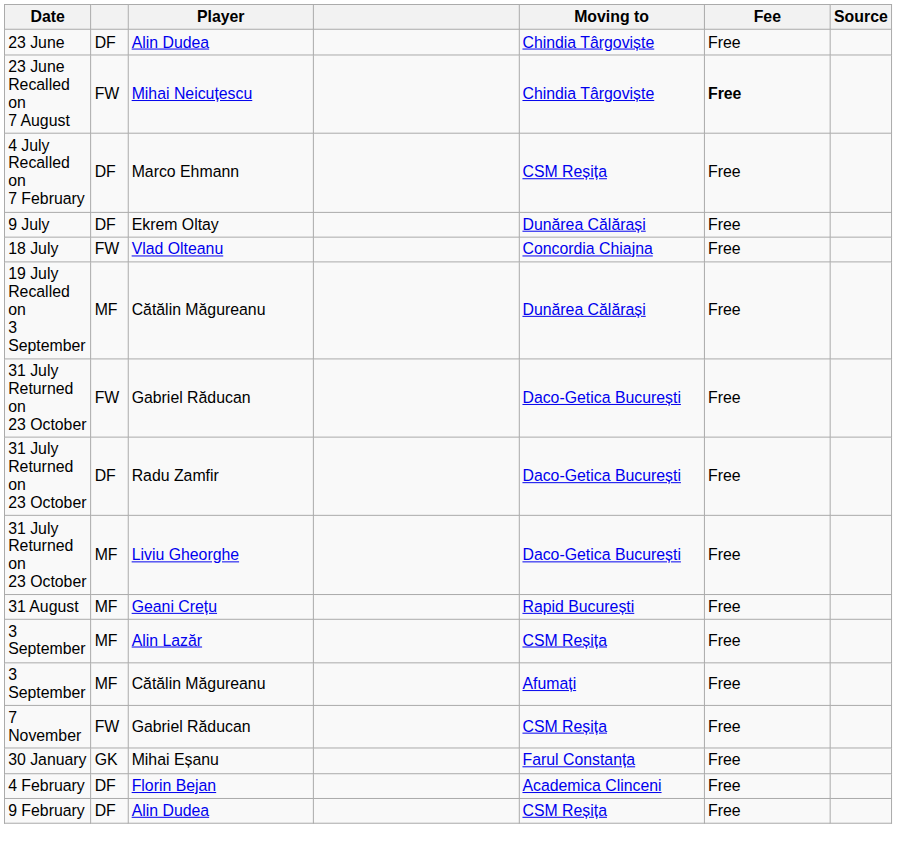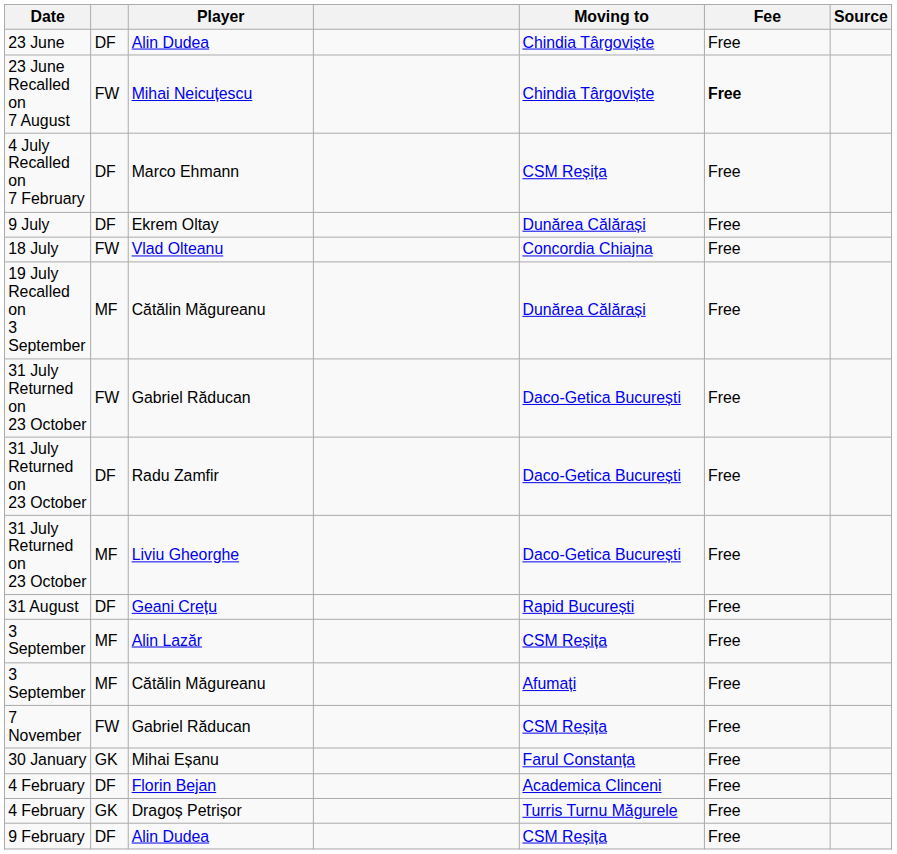Geani Crețu | column 2: MF -> DF
+ row: 4 February | GK | Dragoș Petrișor | Turris Turnu Măgurele | Free
